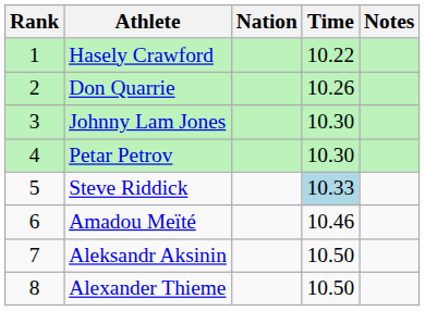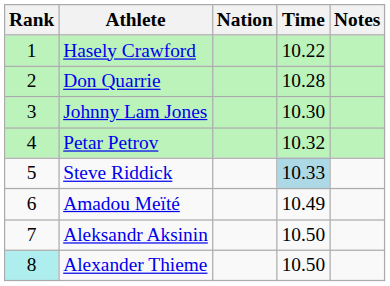Don Quarrie | Time: 10.26 -> 10.28
Petar Petrov | Time: 10.30 -> 10.32
Amadou Meïté | Time: 10.46 -> 10.49
Alexander Thieme | Rank: no background -> paleturquoise background
